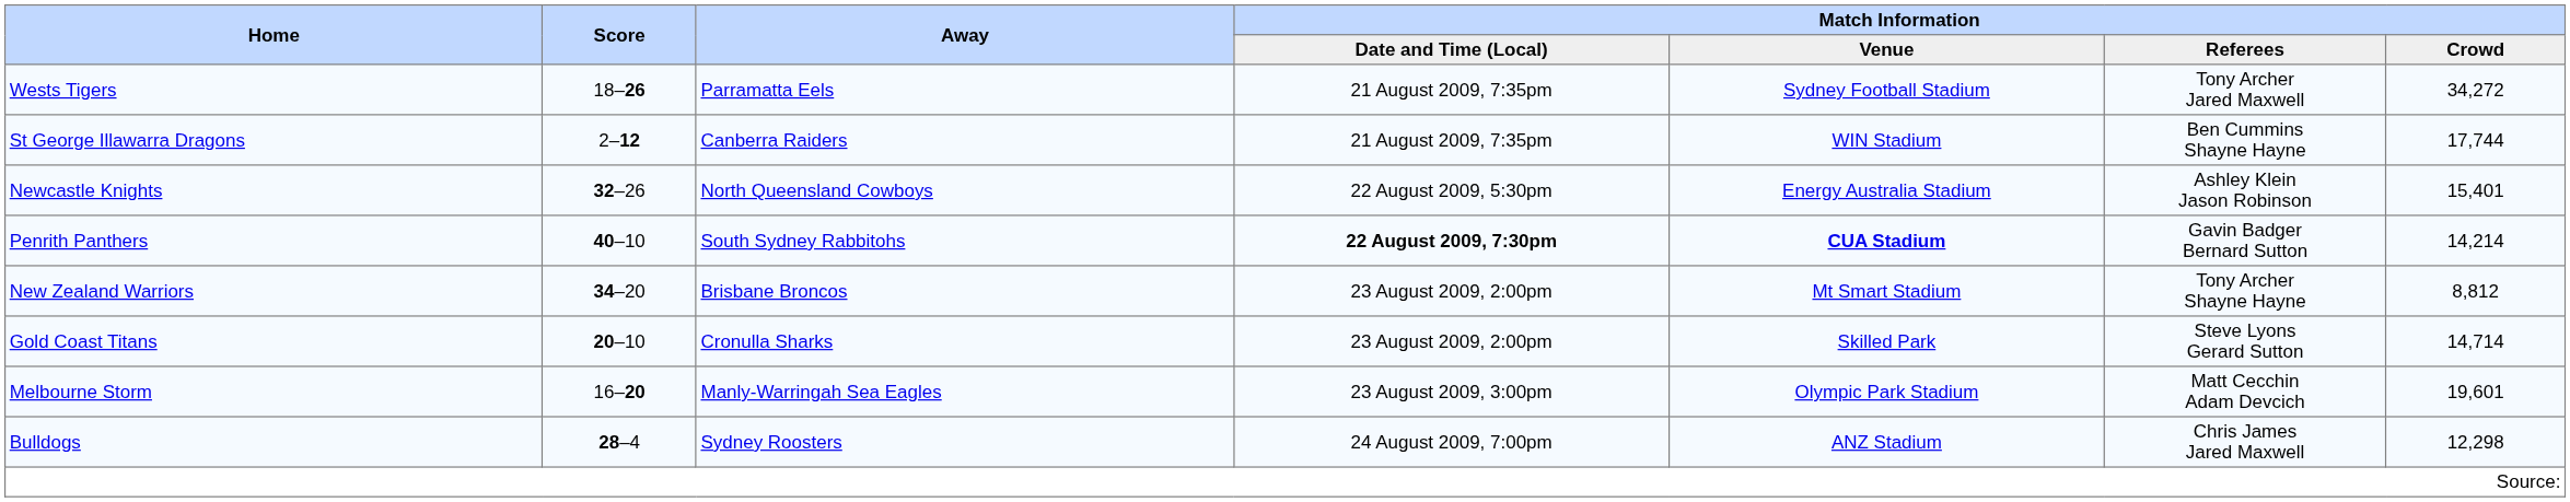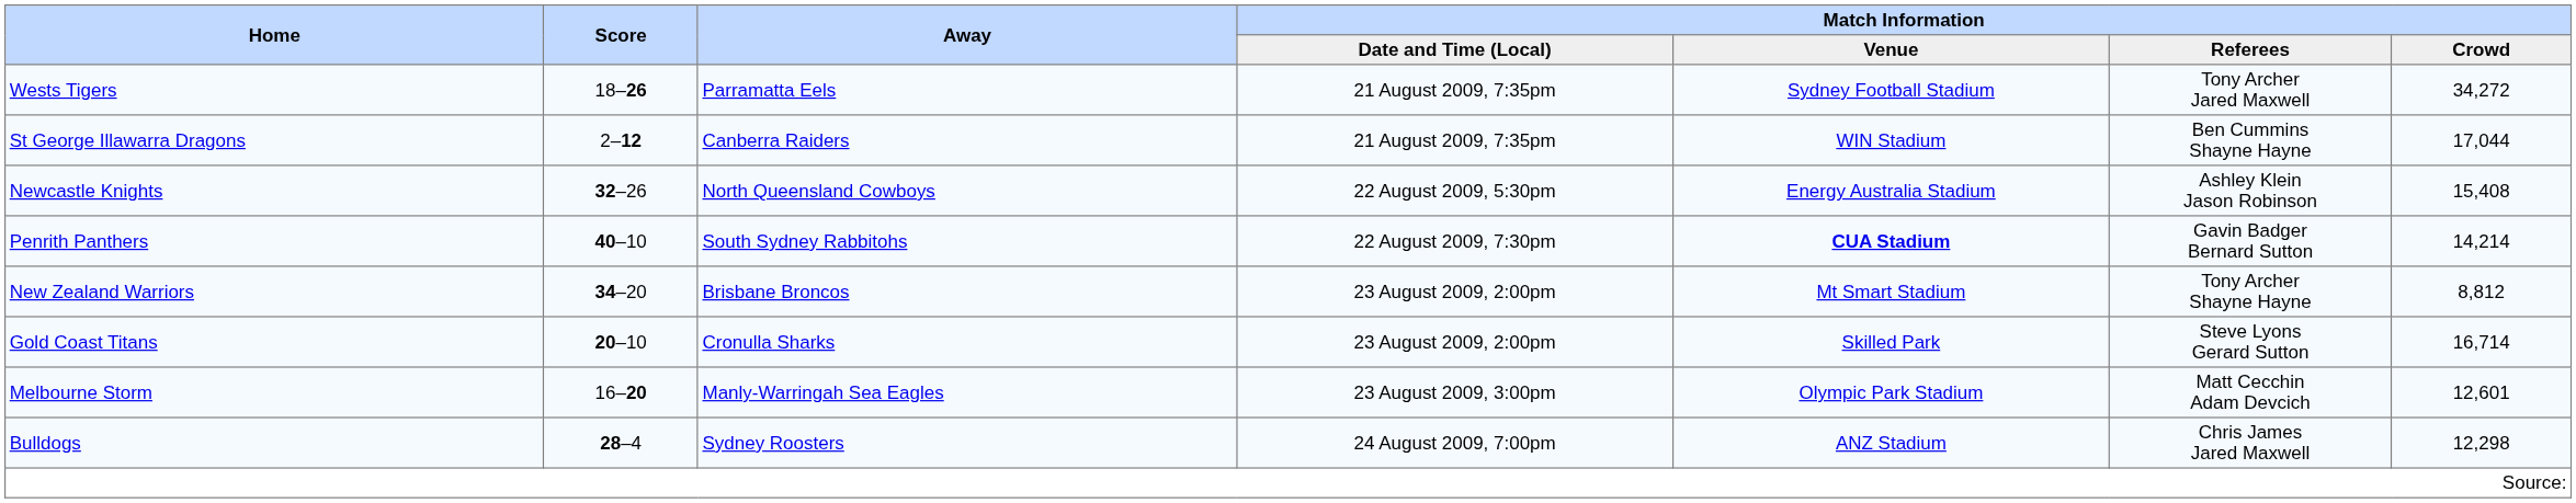St George Illawarra Dragons | Match Information / Crowd: 17,744 -> 17,044
Newcastle Knights | Match Information / Crowd: 15,401 -> 15,408
Penrith Panthers | Match Information / Date and Time (Local): bold -> normal
Gold Coast Titans | Match Information / Crowd: 14,714 -> 16,714
Melbourne Storm | Match Information / Crowd: 19,601 -> 12,601
